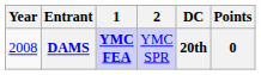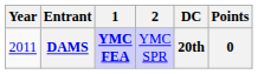DAMS | Year: 2008 -> 2011
